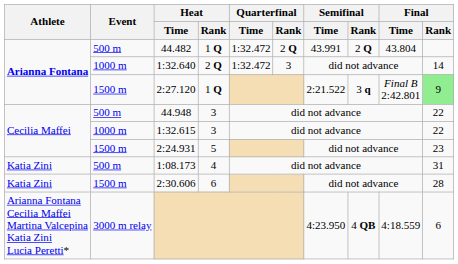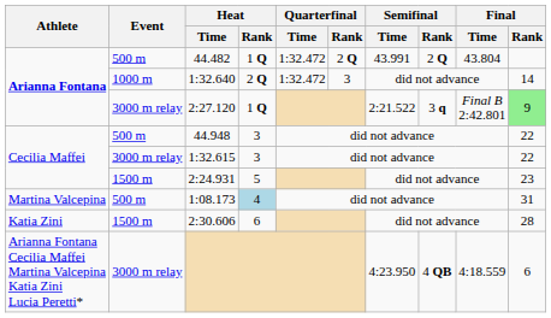2:27.120 | Event: 1500 m -> 3000 m relay
1:32.615 | Event: 1000 m -> 3000 m relay
1:08.173 | Athlete: Katia Zini -> Martina Valcepina
1:08.173 | Heat / Rank: no background -> lightblue background
